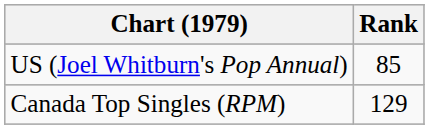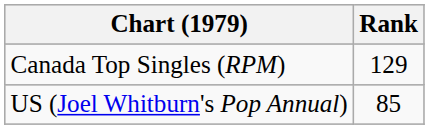rows swapped: Canada Top Singles (RPM) <-> US (Joel Whitburn's Pop Annual)
